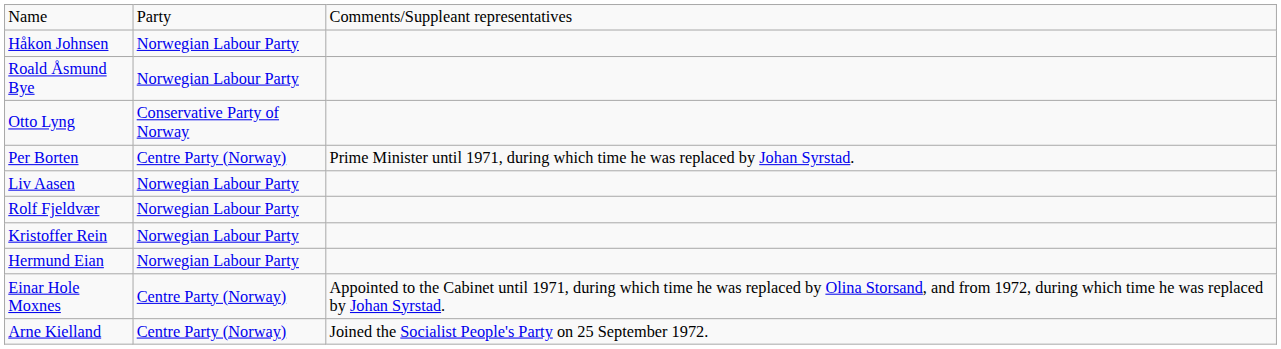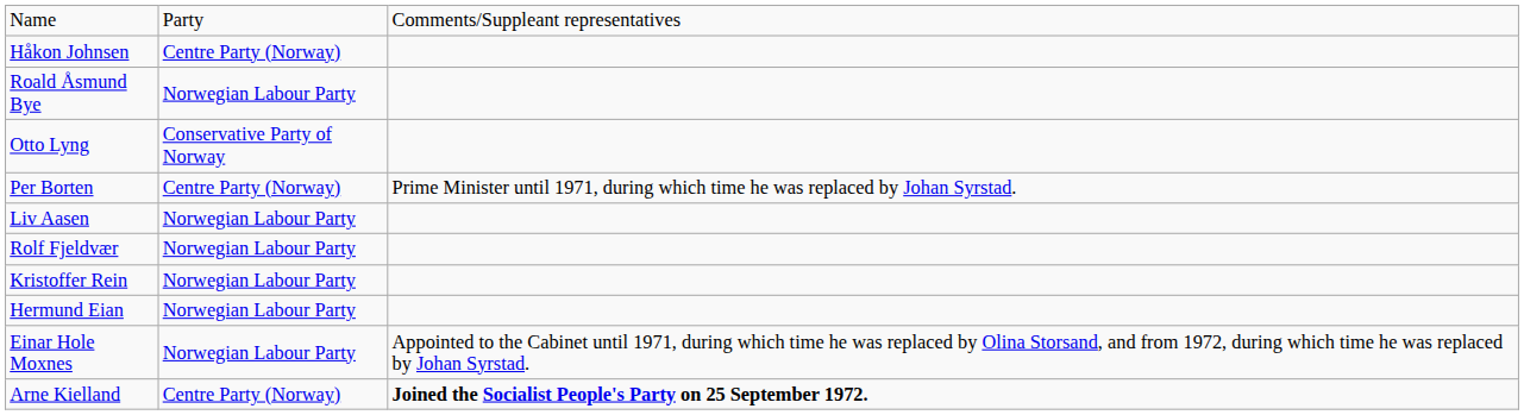Håkon Johnsen | column 2: Norwegian Labour Party -> Centre Party (Norway)
Einar Hole Moxnes | column 2: Centre Party (Norway) -> Norwegian Labour Party
Arne Kielland | column 3: normal -> bold
